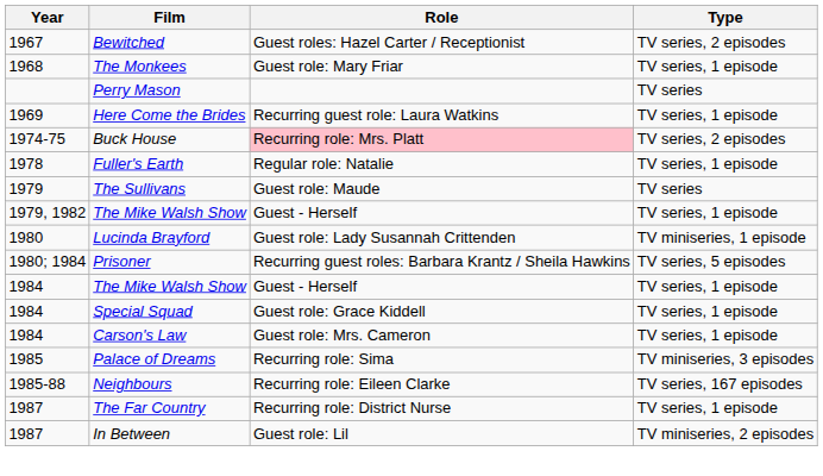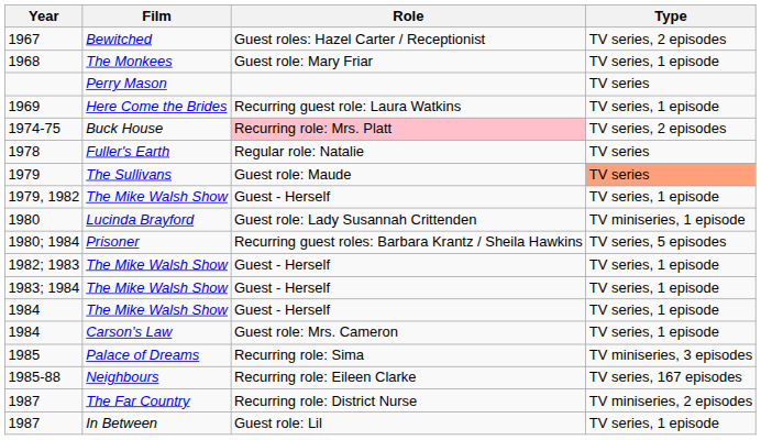1978 | Type: TV series, 1 episode -> TV series
1979 | Type: no background -> lightsalmon background
+ row: 1982; 1983 | The Mike Walsh Show | Guest - Herself | TV series, 1 episode
+ row: 1983; 1984 | The Mike Walsh Show | Guest - Herself | TV series, 1 episode
- row: 1984 | Special Squad | Guest role: Grace Kiddell | TV series, 1 episode
1987 / The Far Country | Type: TV series, 1 episode -> TV miniseries, 2 episodes
1987 / In Between | Type: TV miniseries, 2 episodes -> TV series, 1 episode
